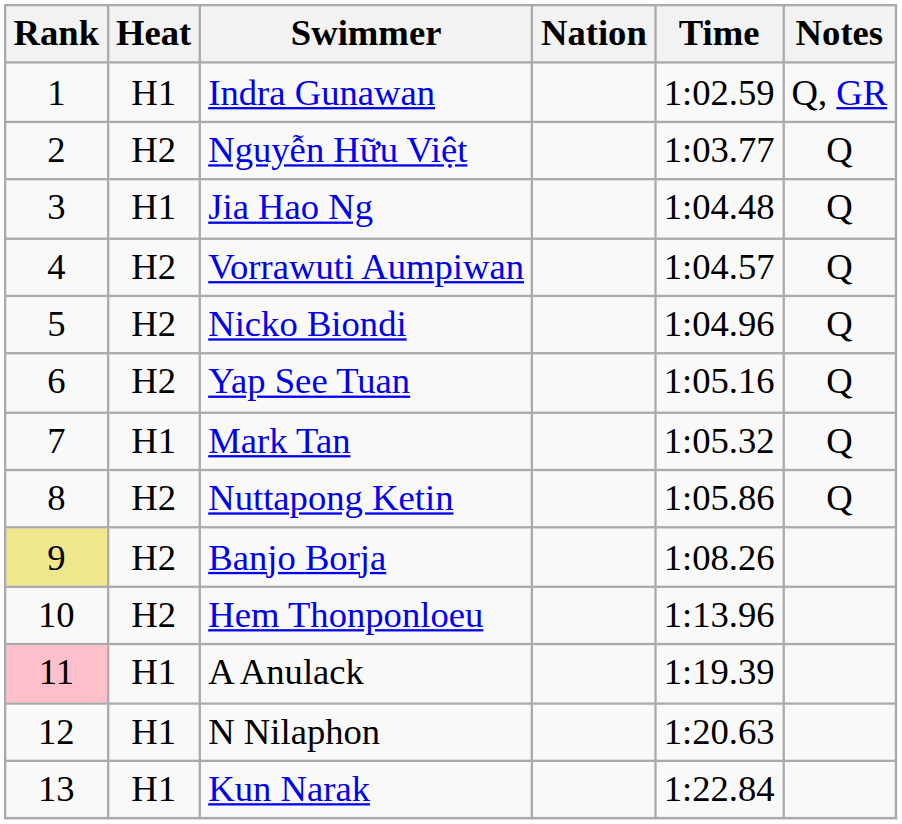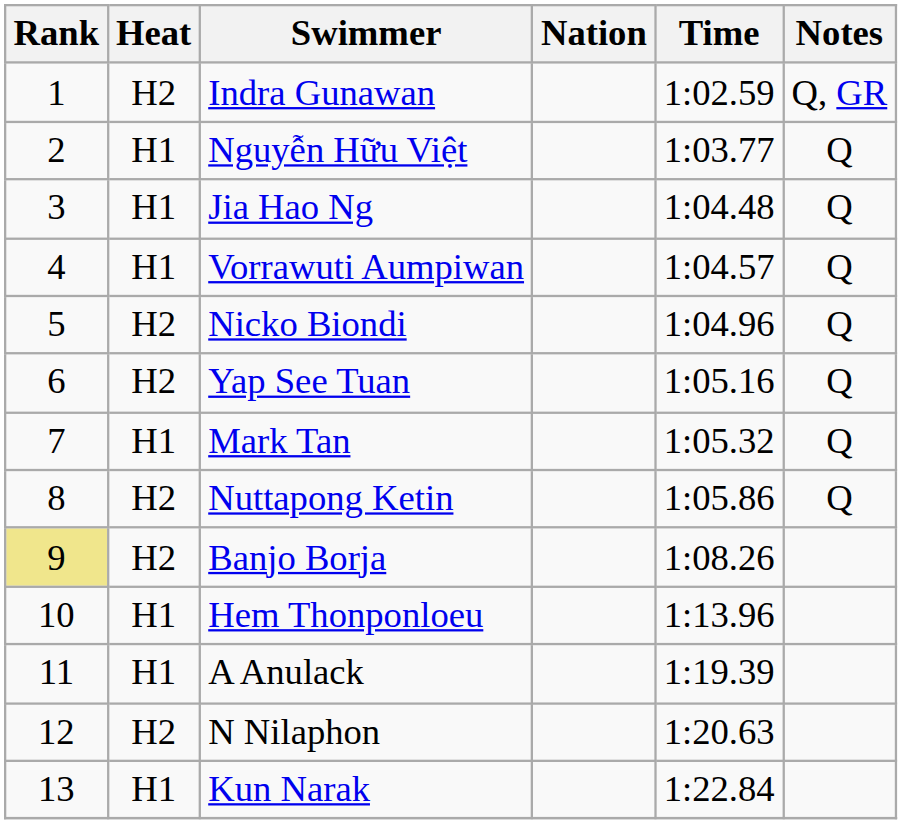Indra Gunawan | Heat: H1 -> H2
Nguyễn Hữu Việt | Heat: H2 -> H1
Vorrawuti Aumpiwan | Heat: H2 -> H1
Hem Thonponloeu | Heat: H2 -> H1
A Anulack | Rank: pink background -> no background
N Nilaphon | Heat: H1 -> H2
